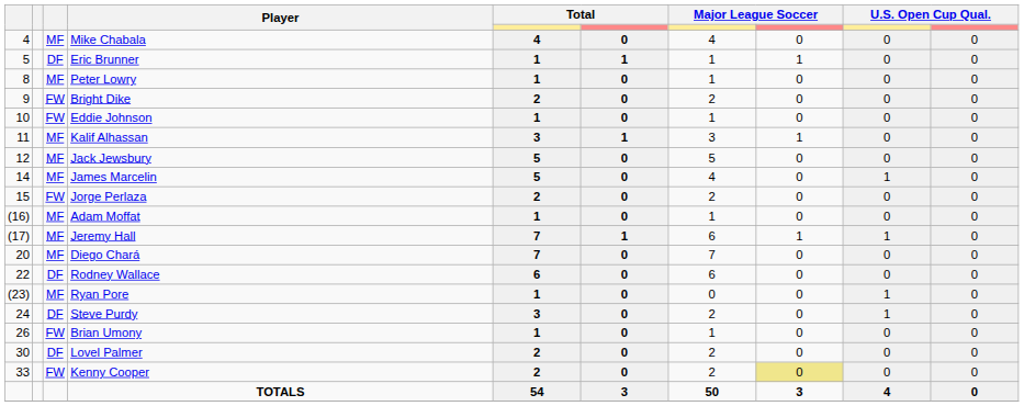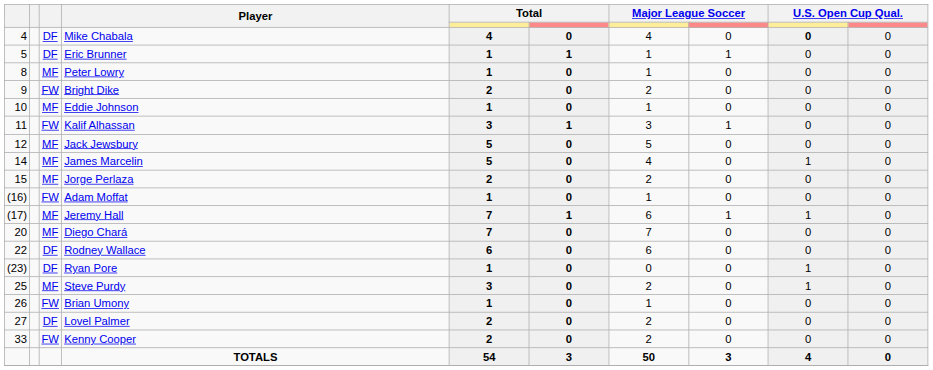Mike Chabala | column 3: MF -> DF
Mike Chabala | column 9: normal -> bold
Eddie Johnson | column 3: FW -> MF
Kalif Alhassan | column 3: MF -> FW
Jorge Perlaza | column 3: FW -> MF
Adam Moffat | column 3: MF -> FW
Ryan Pore | column 3: MF -> DF
Steve Purdy | column 1: 24 -> 25
Steve Purdy | column 3: DF -> MF
Lovel Palmer | column 1: 30 -> 27
Kenny Cooper | column 8: khaki background -> no background
